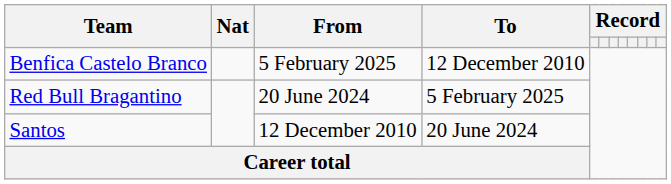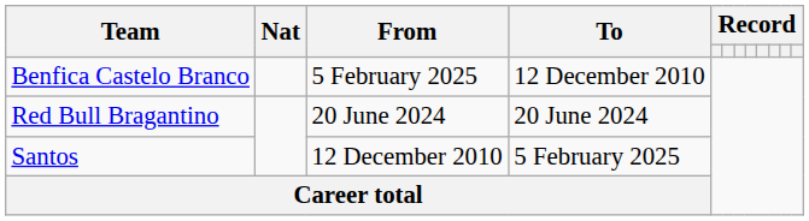Red Bull Bragantino | To: 5 February 2025 -> 20 June 2024
Santos | To: 20 June 2024 -> 5 February 2025
